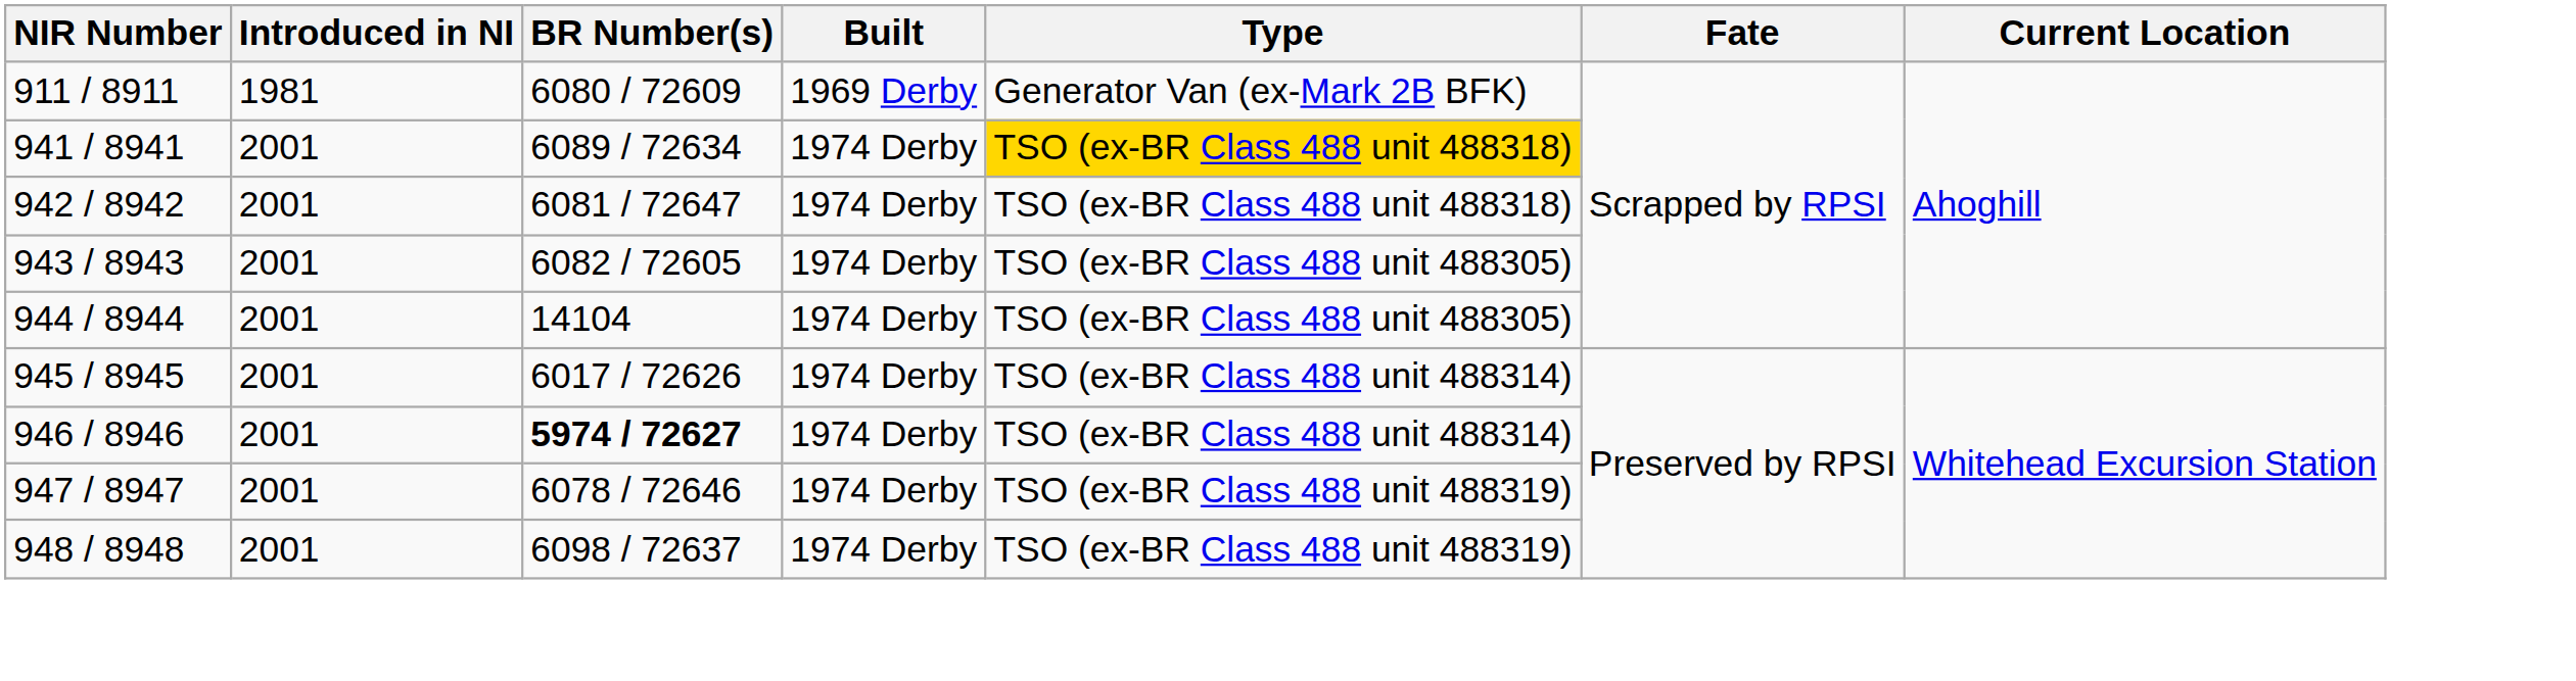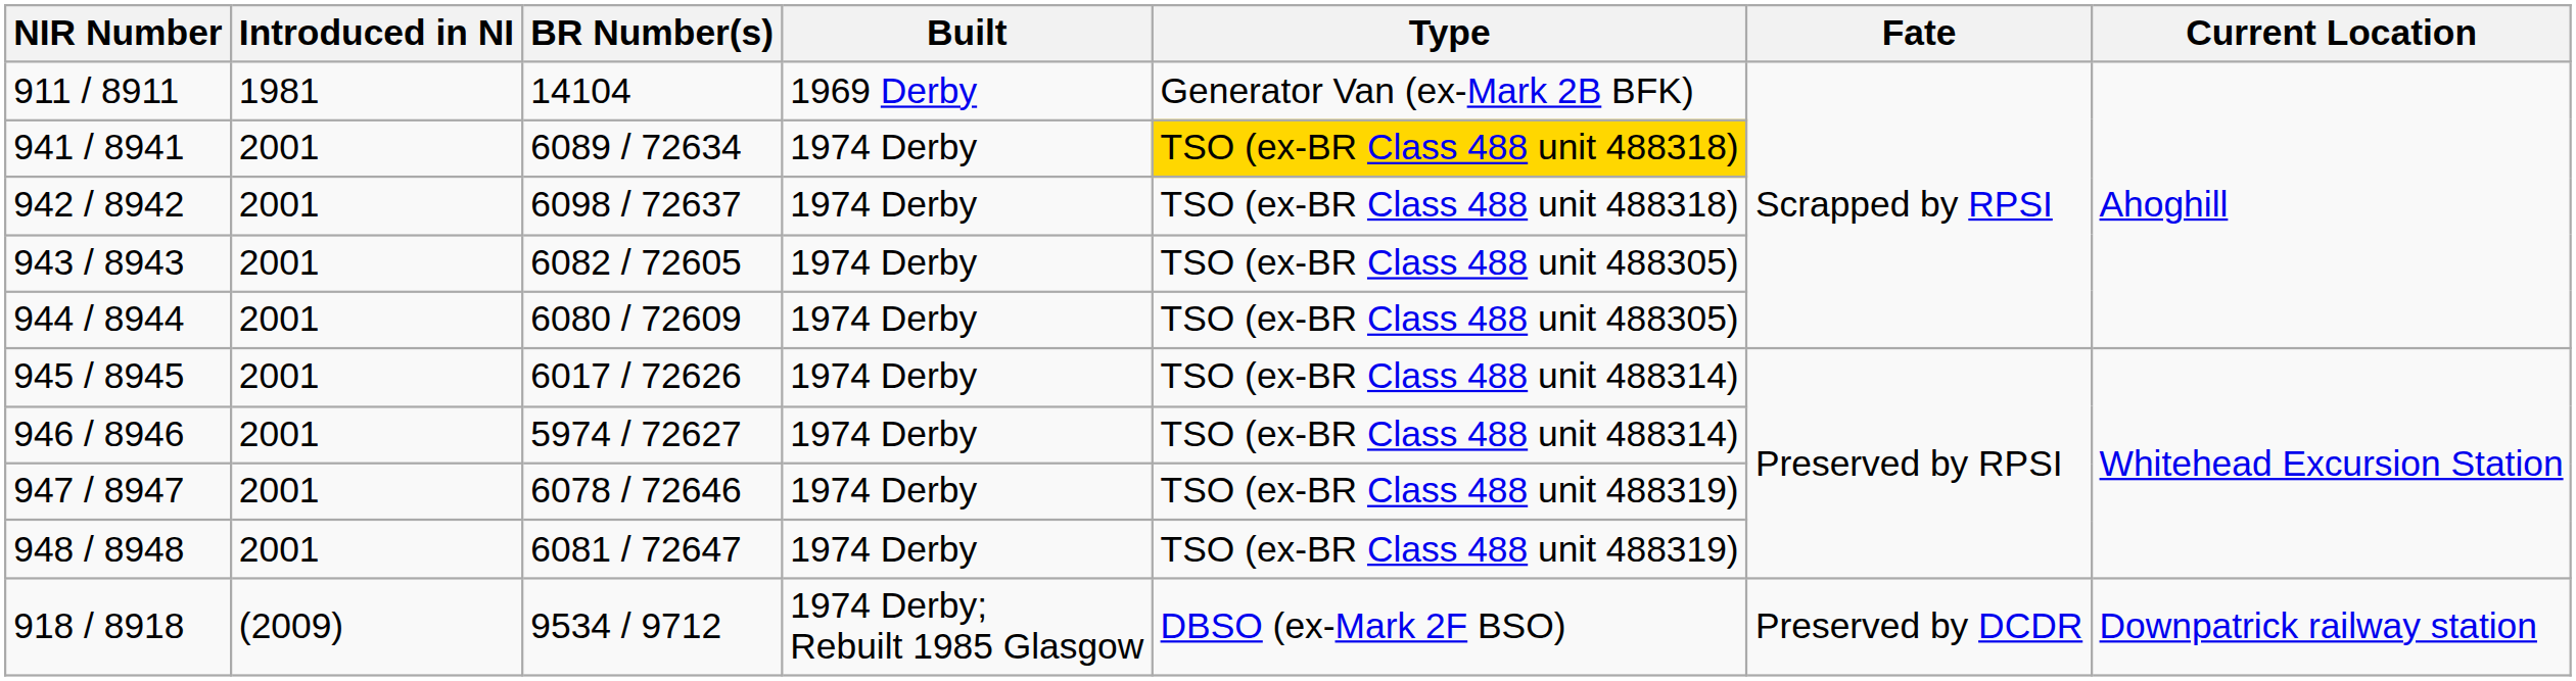911 / 8911 | BR Number(s): 6080 / 72609 -> 14104
942 / 8942 | BR Number(s): 6081 / 72647 -> 6098 / 72637
944 / 8944 | BR Number(s): 14104 -> 6080 / 72609
946 / 8946 | BR Number(s): bold -> normal
948 / 8948 | BR Number(s): 6098 / 72637 -> 6081 / 72647
+ row: 918 / 8918 | (2009) | 9534 / 9712 | 1974 Derby; Rebuilt 1985 Glasgow | DBSO (ex-Mark 2F BSO) | Preserved by DCDR | Downpatrick railway station
